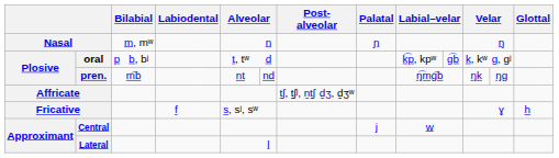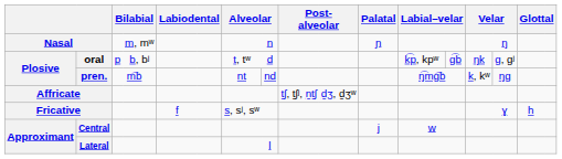oral | column 14: k, kʷ -> ŋk
pren. | column 14: ŋk -> k, kʷ
